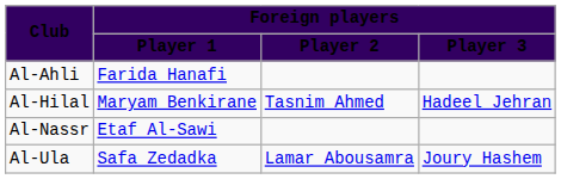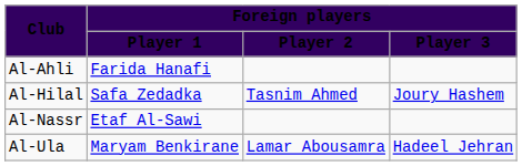Al-Hilal | Foreign players / Player 1: Maryam Benkirane -> Safa Zedadka
Al-Hilal | Foreign players / Player 3: Hadeel Jehran -> Joury Hashem
Al-Ula | Foreign players / Player 1: Safa Zedadka -> Maryam Benkirane
Al-Ula | Foreign players / Player 3: Joury Hashem -> Hadeel Jehran
